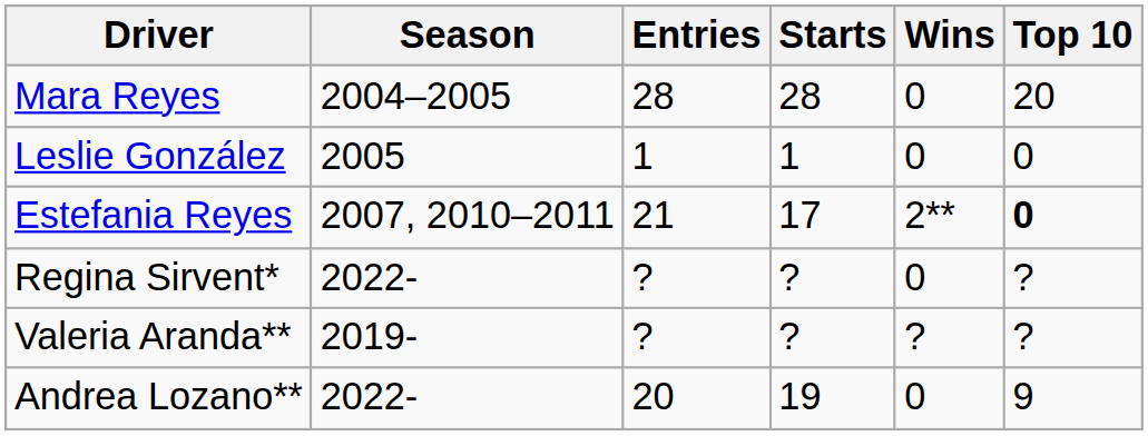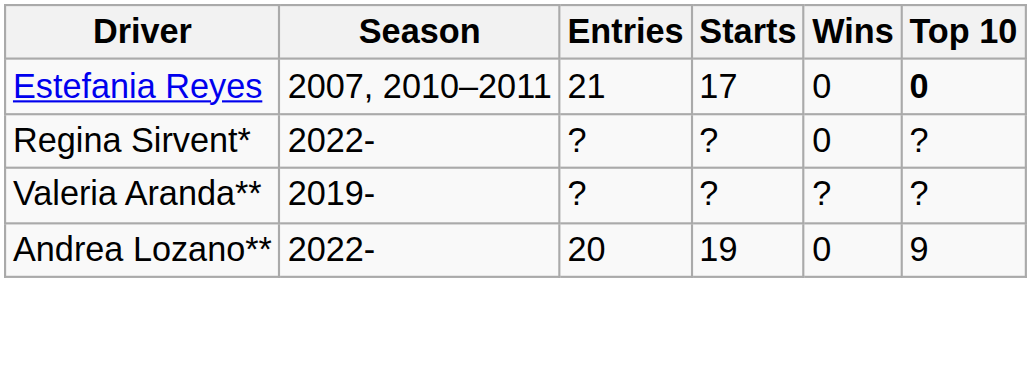- row: Mara Reyes | 2004–2005 | 28 | 28 | 0 | 20
- row: Leslie González | 2005 | 1 | 1 | 0 | 0
Estefania Reyes | Wins: 2** -> 0
